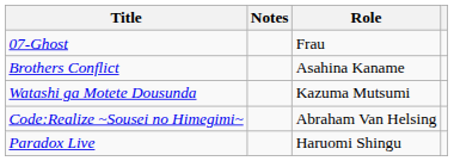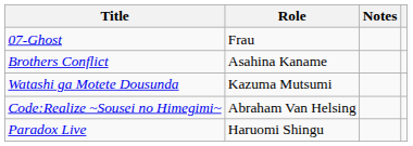columns swapped: Role <-> Notes
